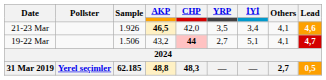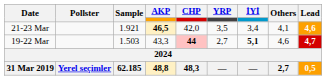21-23 Mar | Sample: 1.926 -> 1.921
19-22 Mar | Sample: 1.506 -> 1.503
19-22 Mar | AKP: 43,2 -> 43,3
19-22 Mar | İYİ: normal -> bold
19-22 Mar | Others: 4,1 -> 4,6
